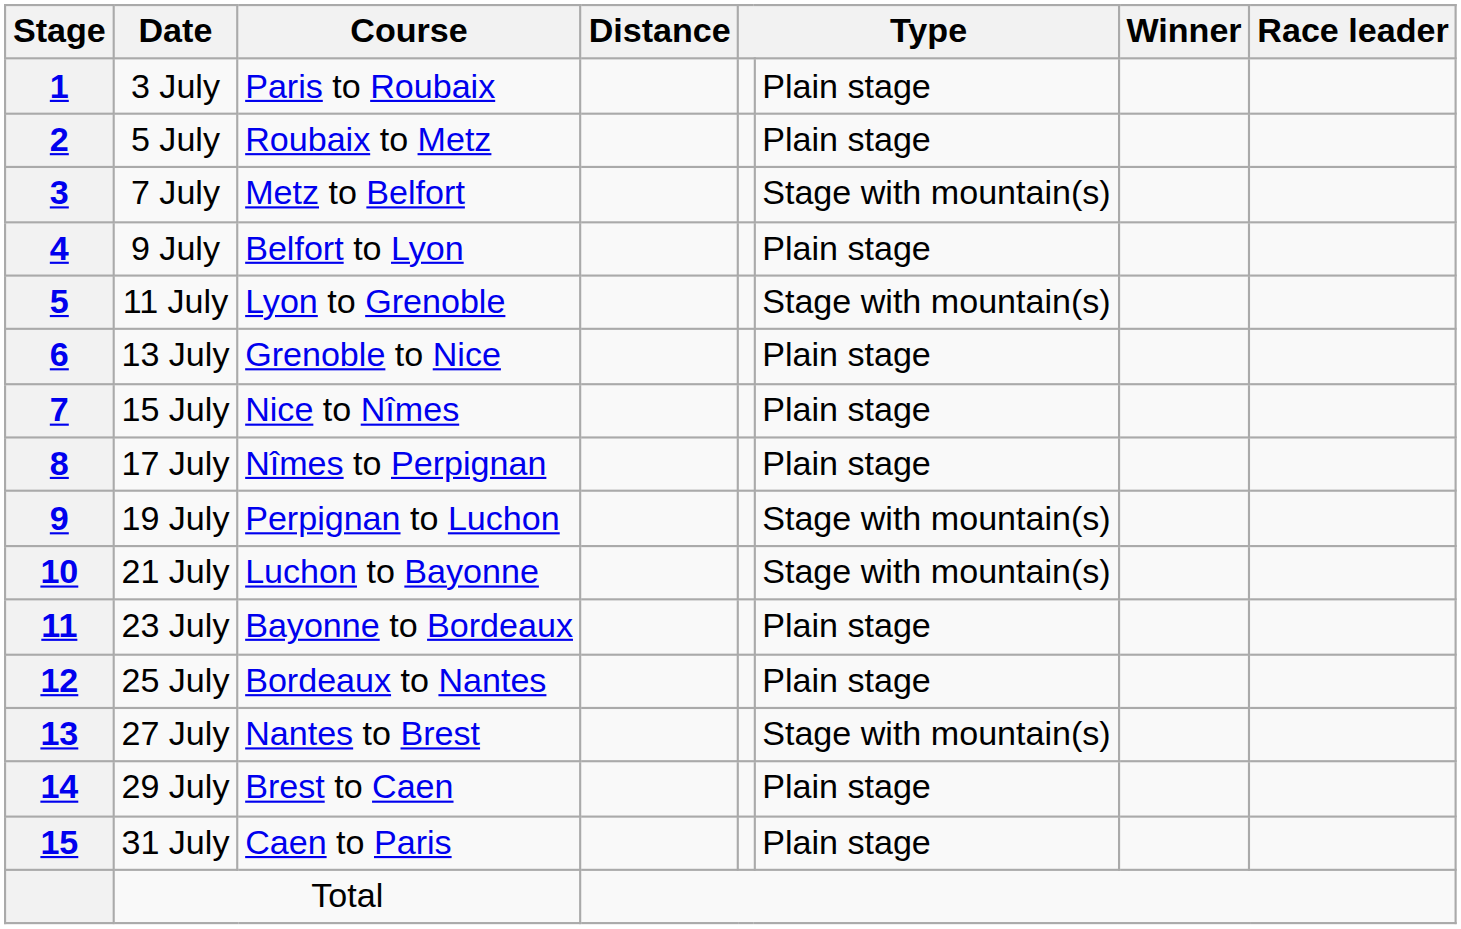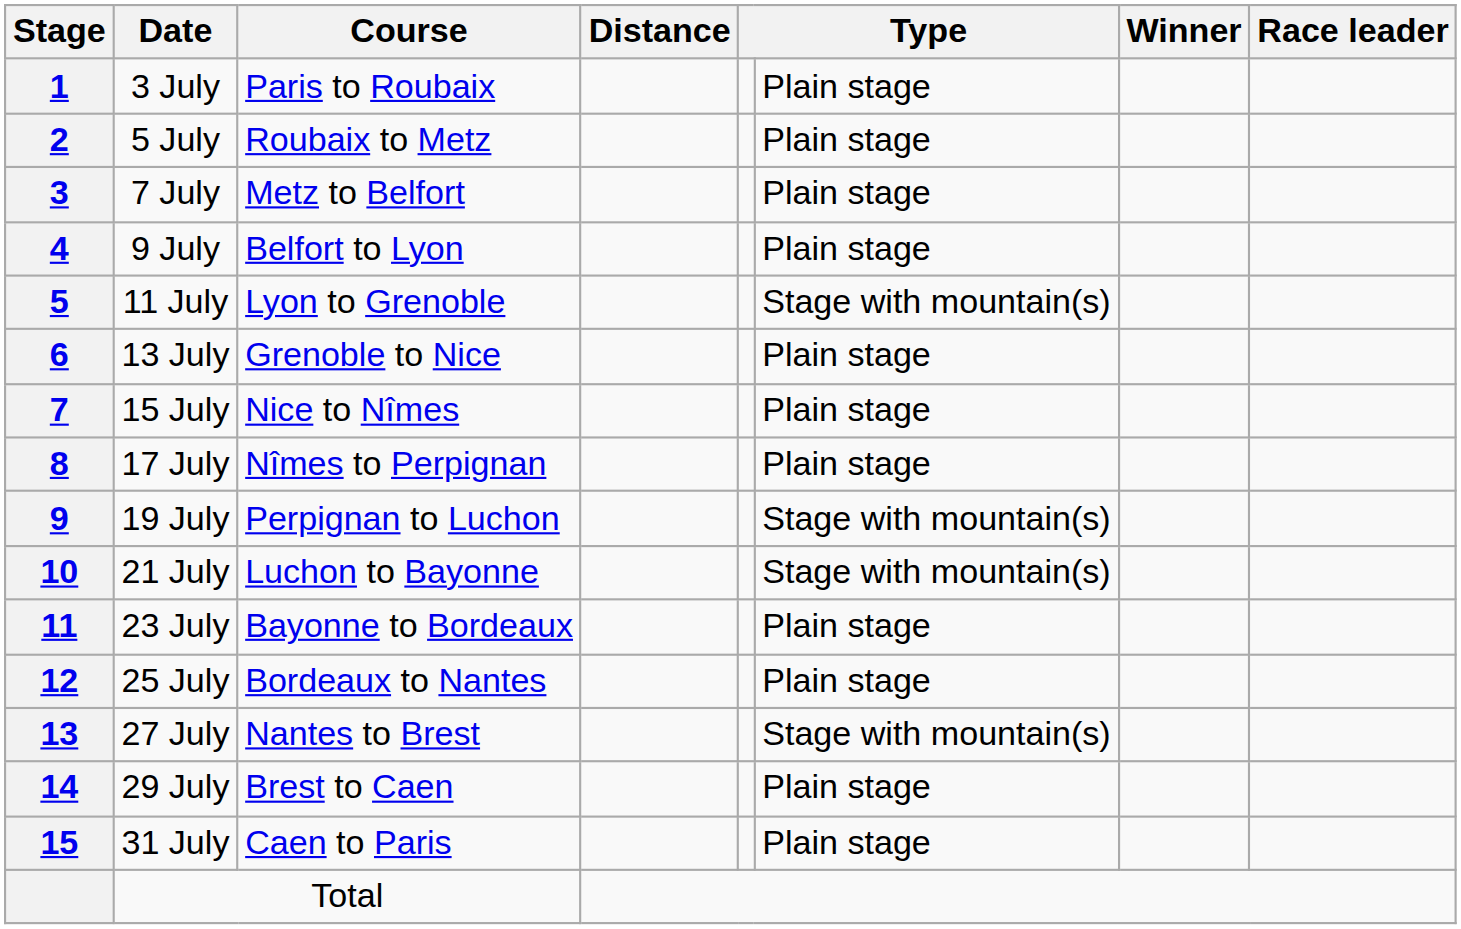7 July | column 6: Stage with mountain(s) -> Plain stage
